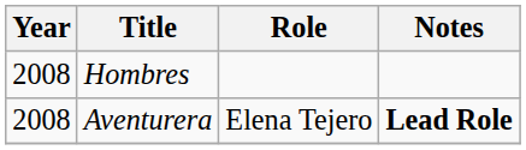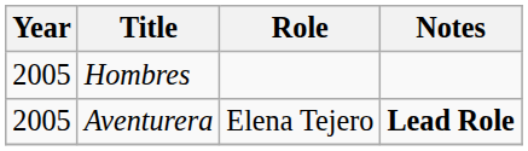Hombres | Year: 2008 -> 2005
Aventurera | Year: 2008 -> 2005
